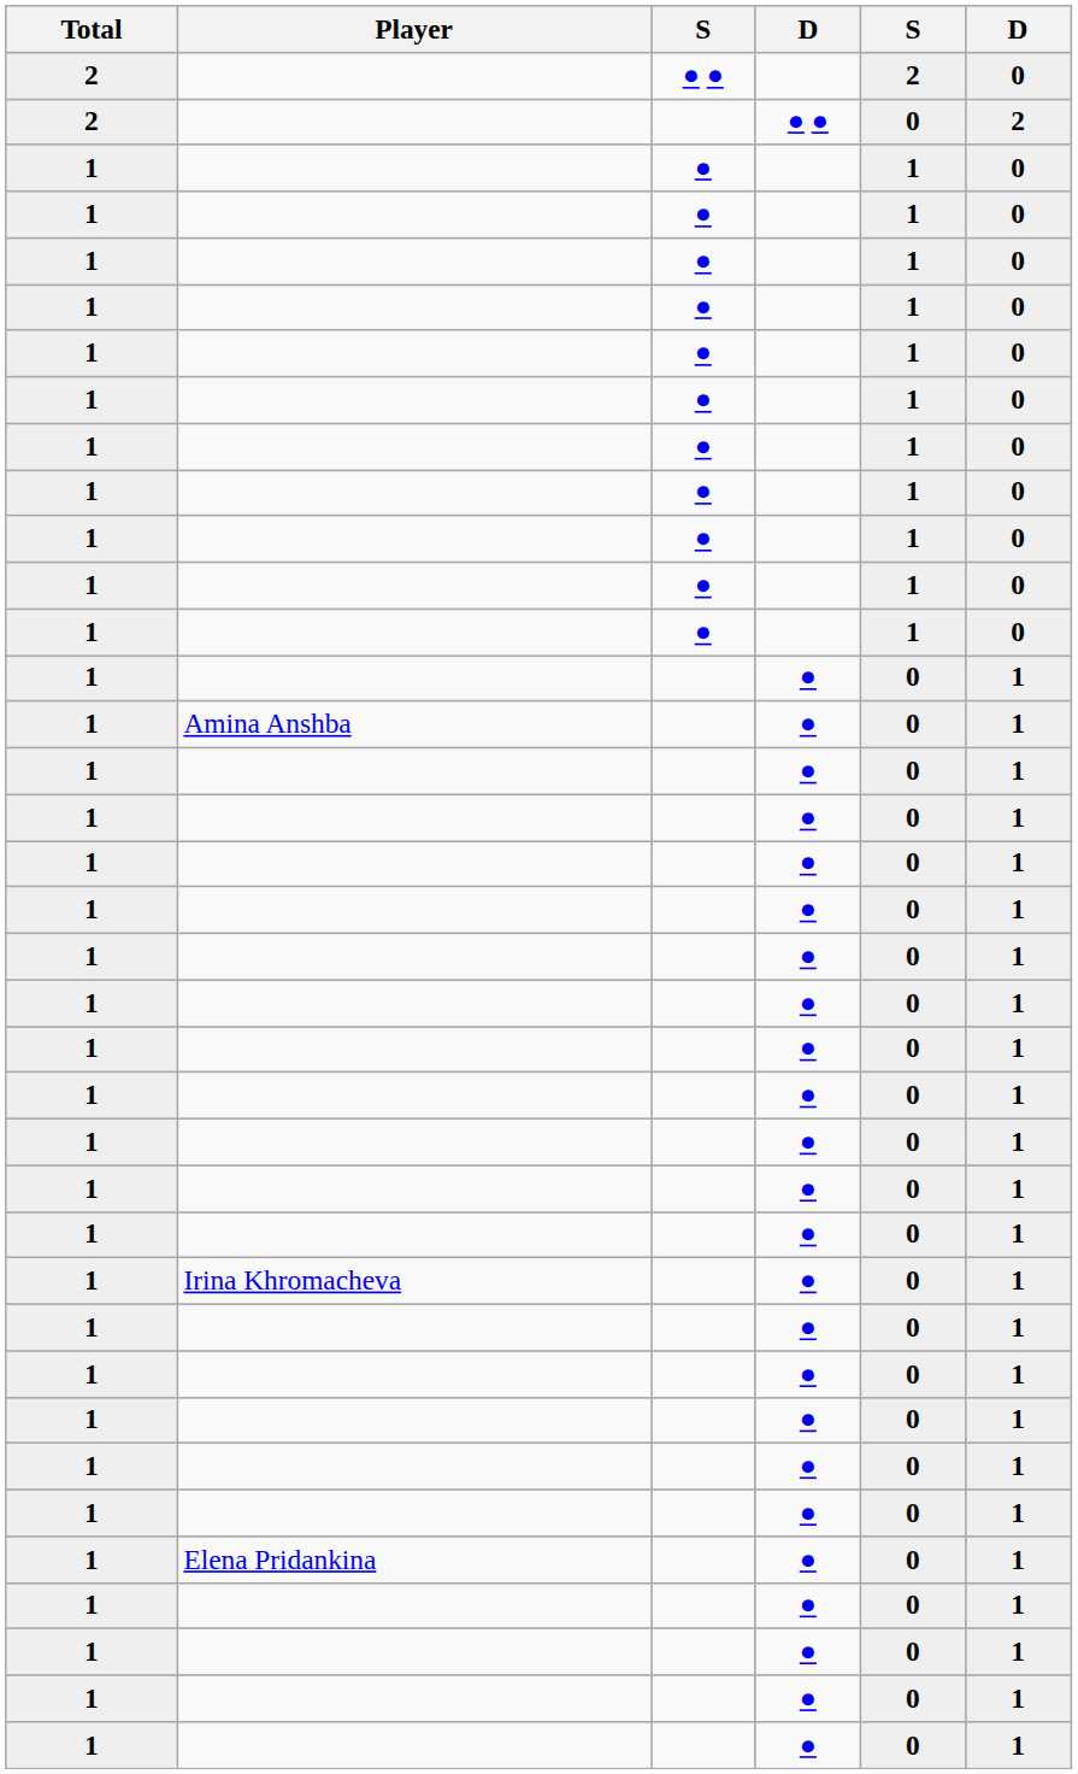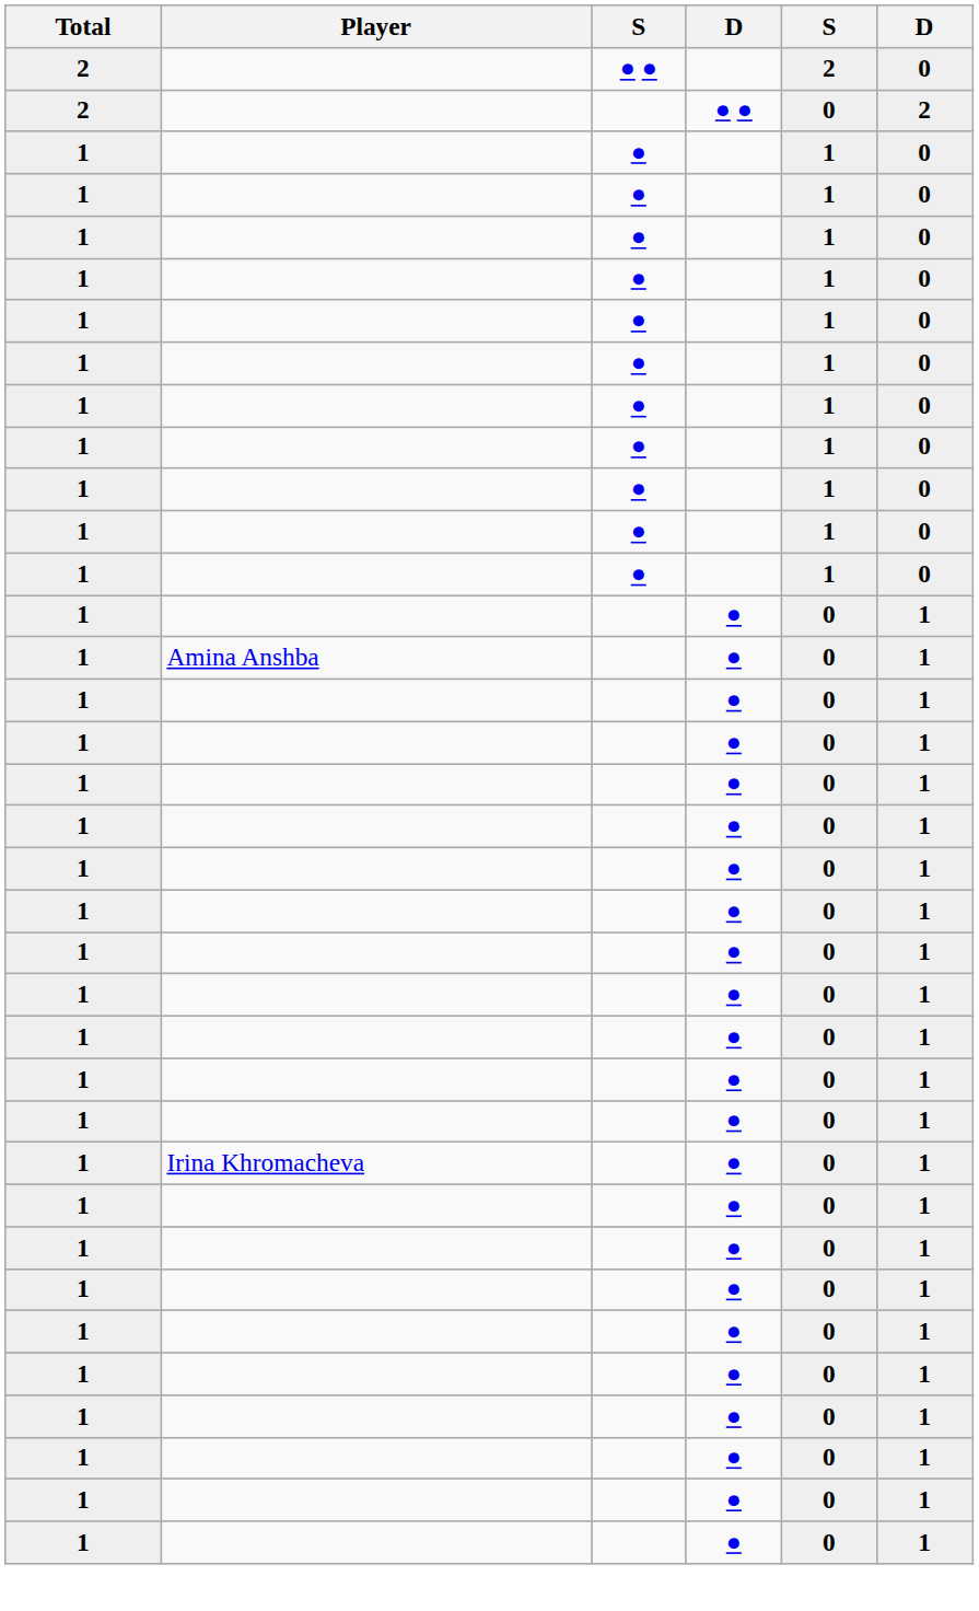- row: 1 | Elena Pridankina | ● | 0 | 1
